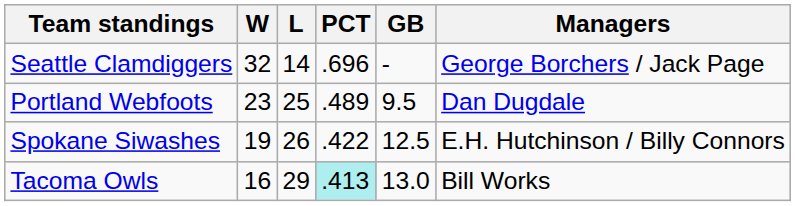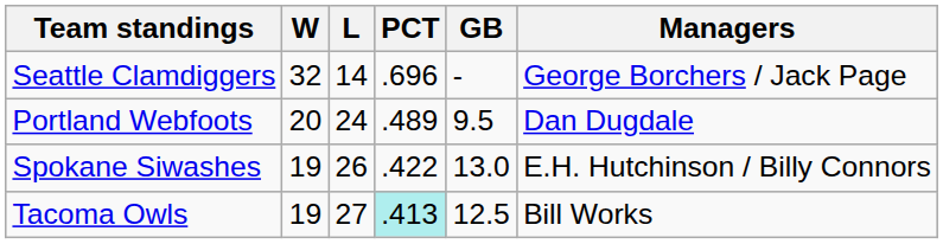Portland Webfoots | W: 23 -> 20
Portland Webfoots | L: 25 -> 24
Spokane Siwashes | GB: 12.5 -> 13.0
Tacoma Owls | W: 16 -> 19
Tacoma Owls | L: 29 -> 27
Tacoma Owls | GB: 13.0 -> 12.5
